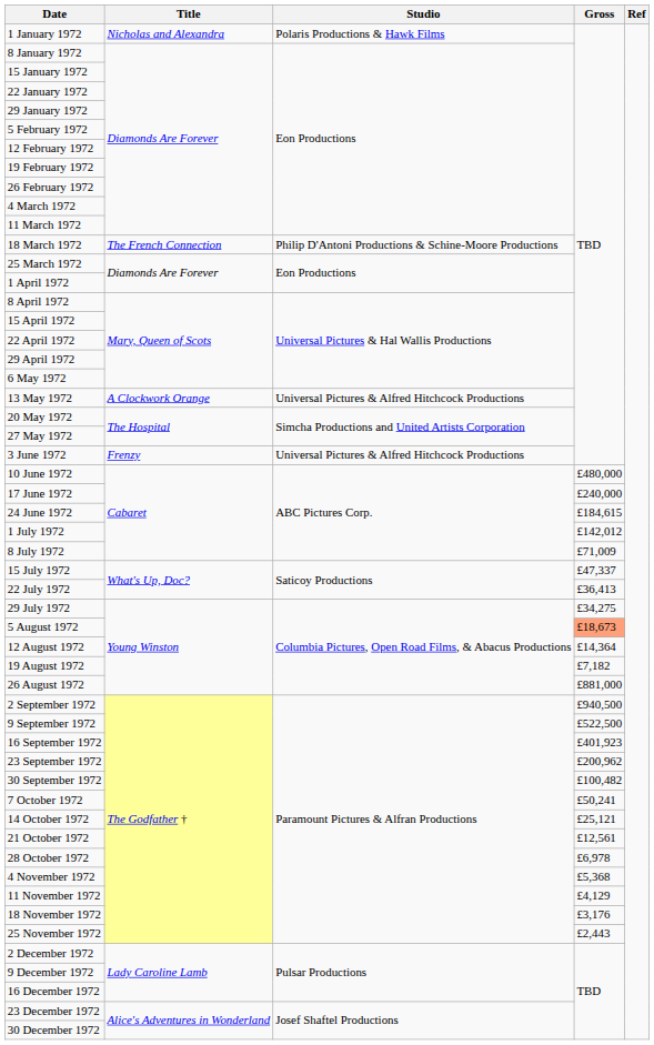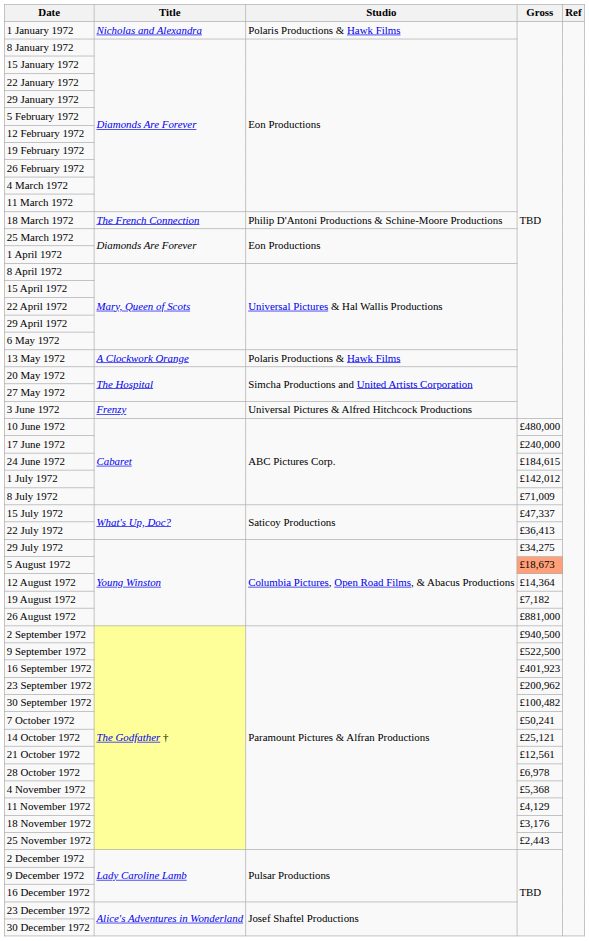13 May 1972 | Studio: Universal Pictures & Alfred Hitchcock Productions -> Polaris Productions & Hawk Films
